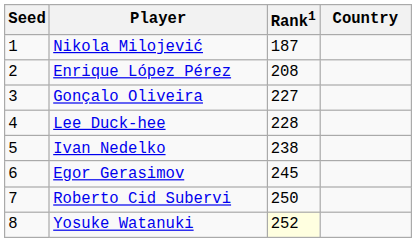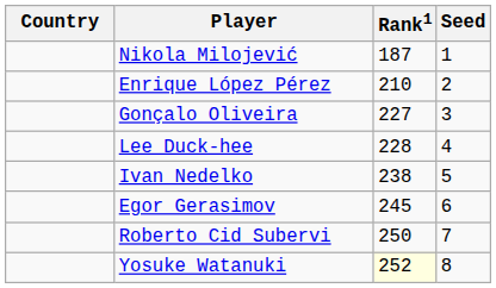columns swapped: Country <-> Seed
Enrique López Pérez | Rank1: 208 -> 210
